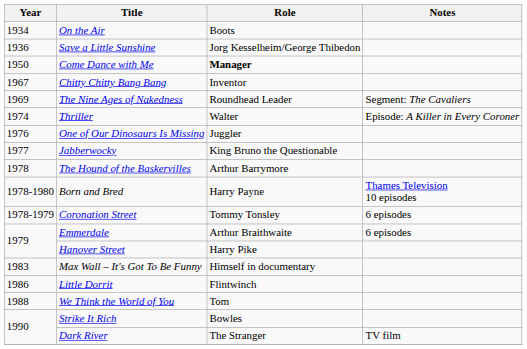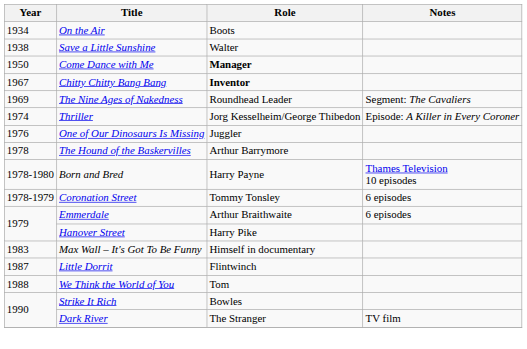Save a Little Sunshine | Year: 1936 -> 1938
Save a Little Sunshine | Role: Jorg Kesselheim/George Thibedon -> Walter
Chitty Chitty Bang Bang | Role: normal -> bold
Thriller | Role: Walter -> Jorg Kesselheim/George Thibedon
- row: 1977 | Jabberwocky | King Bruno the Questionable
Little Dorrit | Year: 1986 -> 1987
